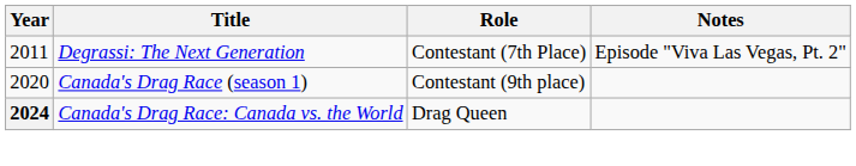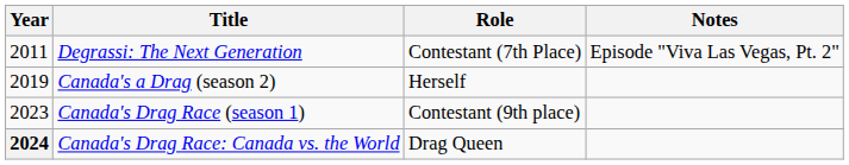+ row: 2019 | Canada's a Drag (season 2) | Herself
Canada's Drag Race (season 1) | Year: 2020 -> 2023
